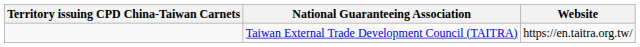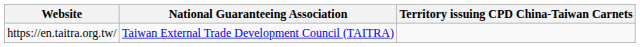columns swapped: Territory issuing CPD China-Taiwan Carnets <-> Website
